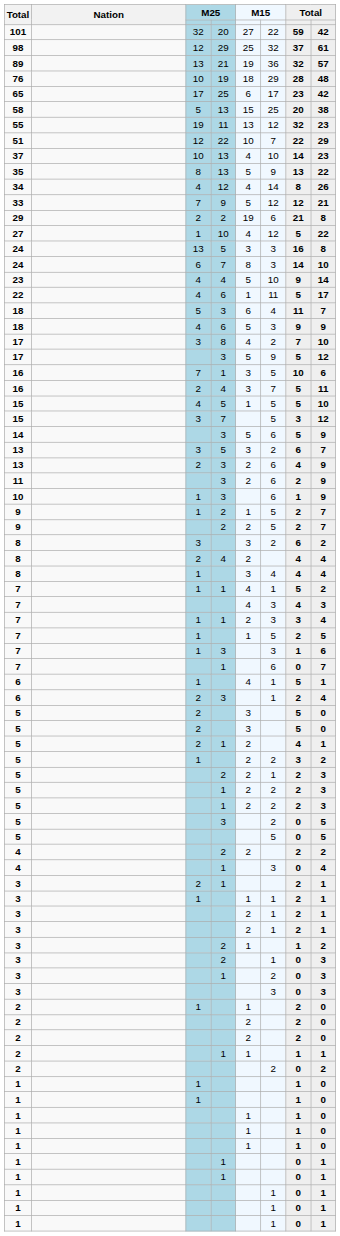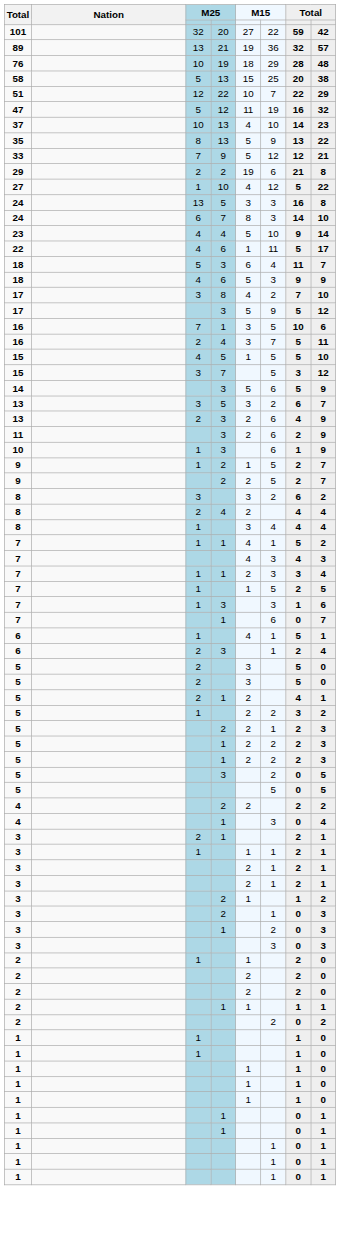- row: 98 | 12 | 29 | 25 | 32 | 37 | 61
- row: 65 | 17 | 25 | 6 | 17 | 23 | 42
- row: 55 | 19 | 11 | 13 | 12 | 32 | 23
+ row: 47 | 5 | 12 | 11 | 19 | 16 | 32
- row: 34 | 4 | 12 | 4 | 14 | 8 | 26
